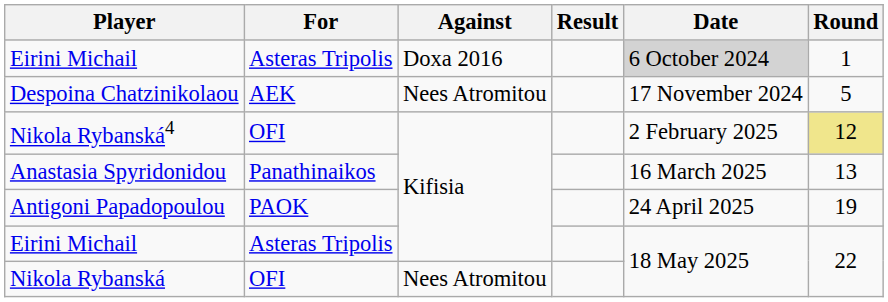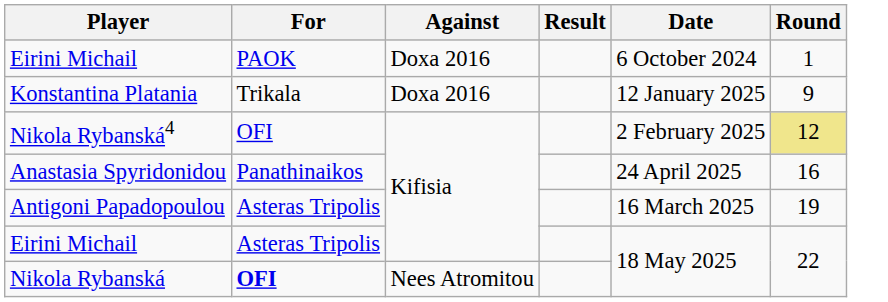Eirini Michail / Doxa 2016 | For: Asteras Tripolis -> PAOK
Eirini Michail / Doxa 2016 | Date: lightgrey background -> no background
- row: Despoina Chatzinikolaou | AEK | Nees Atromitou | 17 November 2024 | 5
+ row: Konstantina Platania | Trikala | Doxa 2016 | 12 January 2025 | 9
Anastasia Spyridonidou | Date: 16 March 2025 -> 24 April 2025
Anastasia Spyridonidou | Round: 13 -> 16
Antigoni Papadopoulou | For: PAOK -> Asteras Tripolis
Antigoni Papadopoulou | Date: 24 April 2025 -> 16 March 2025
Nikola Rybanská | For: normal -> bold
